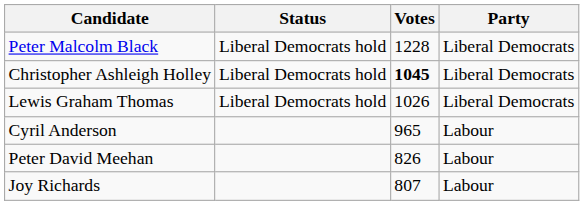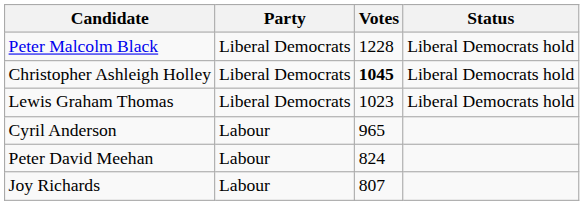columns swapped: Party <-> Status
Lewis Graham Thomas | Votes: 1026 -> 1023
Peter David Meehan | Votes: 826 -> 824
